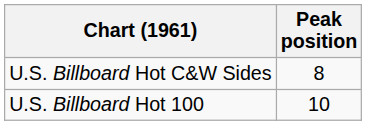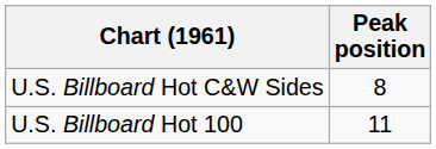U.S. Billboard Hot 100 | Peak position: 10 -> 11
